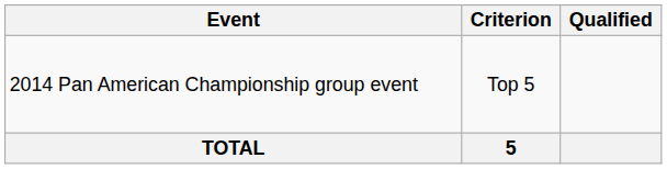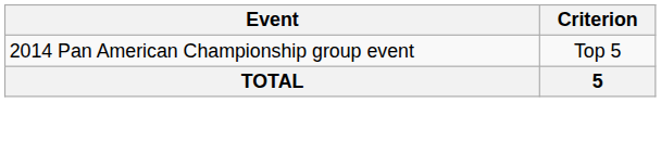- column: Qualified
